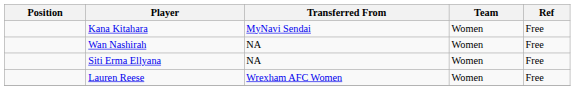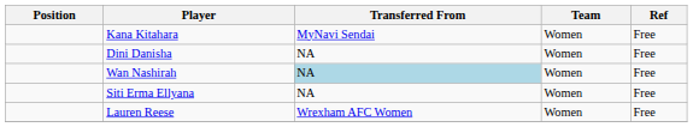+ row: Dini Danisha | NA | Women | Free
Wan Nashirah | Transferred From: no background -> lightblue background
